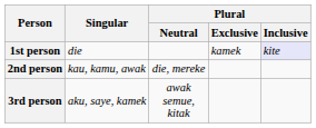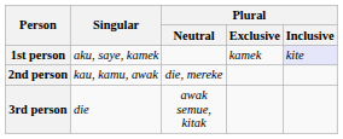1st person | Singular: die -> aku, saye, kamek
3rd person | Singular: aku, saye, kamek -> die
